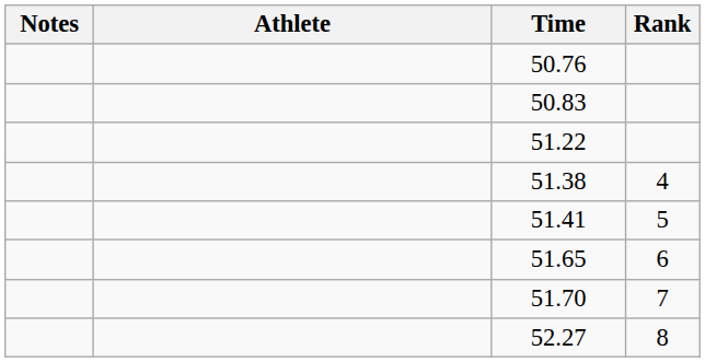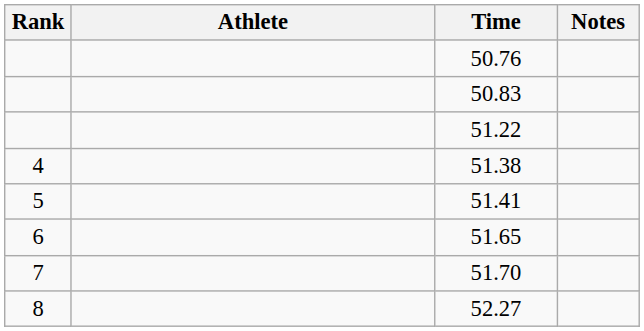columns swapped: Rank <-> Notes
